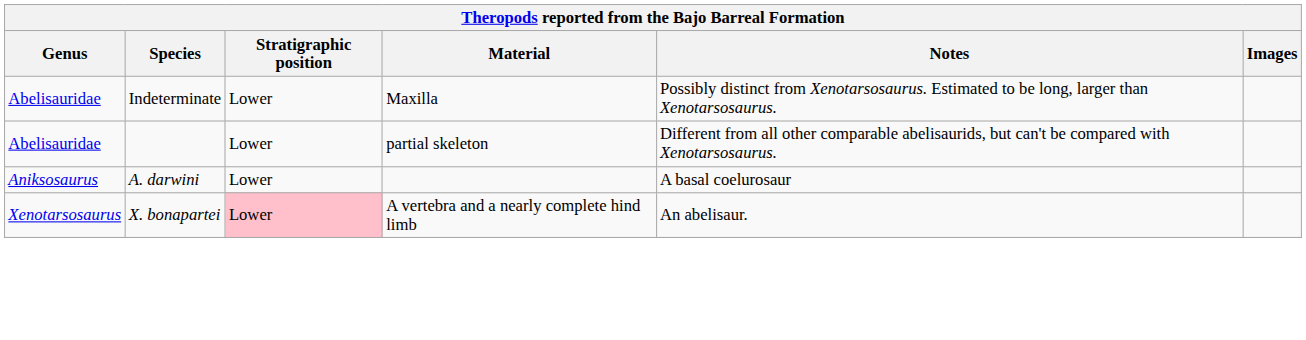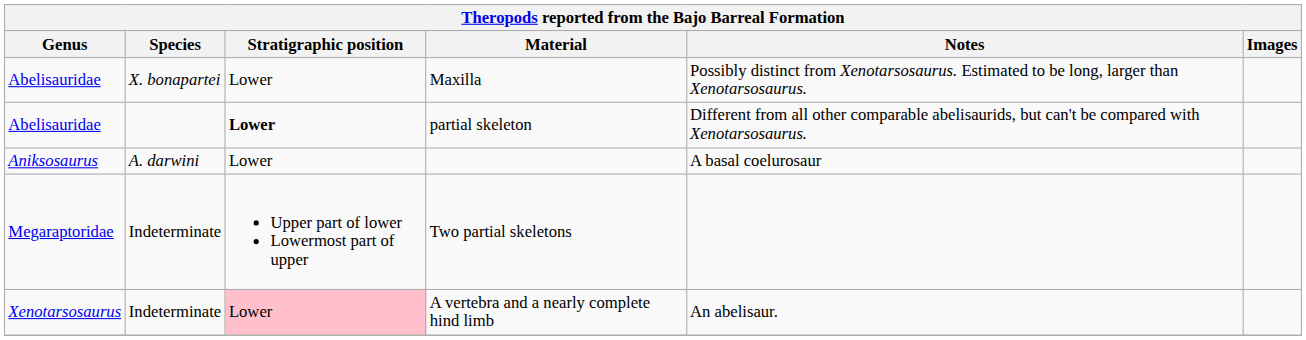Maxilla | Species: Indeterminate -> X. bonapartei
partial skeleton | Stratigraphic position: normal -> bold
+ row: Megaraptoridae | Indeterminate | Upper part of lower Lowermost part of upper | Two partial skeletons
A vertebra and a nearly complete hind limb | Species: X. bonapartei -> Indeterminate
